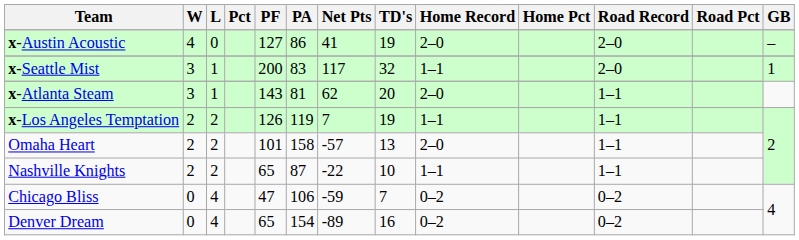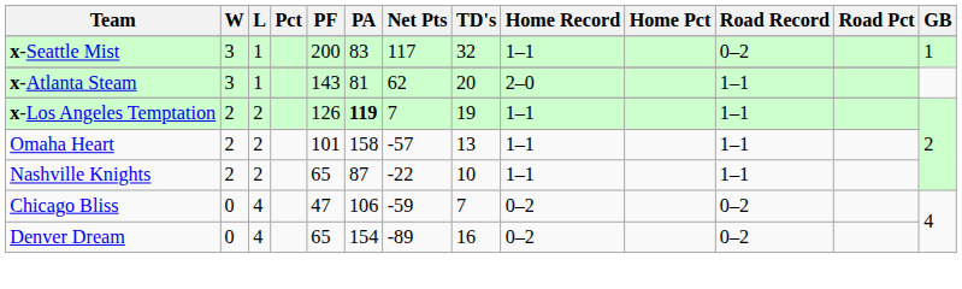- row: x-Austin Acoustic | 4 | 0 | 127 | 86 | 41 | 19 | 2–0 | 2–0 | –
x-Seattle Mist | Road Record: 2–0 -> 0–2
x-Los Angeles Temptation | PA: normal -> bold
Omaha Heart | Home Record: 2–0 -> 1–1
